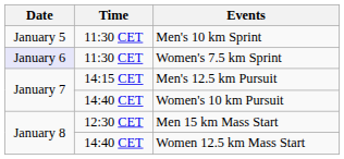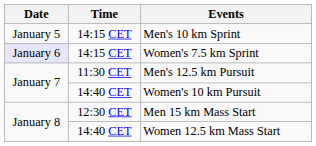Men's 10 km Sprint | Time: 11:30 CET -> 14:15 CET
Women's 7.5 km Sprint | Time: 11:30 CET -> 14:15 CET
Men's 12.5 km Pursuit | Time: 14:15 CET -> 11:30 CET
